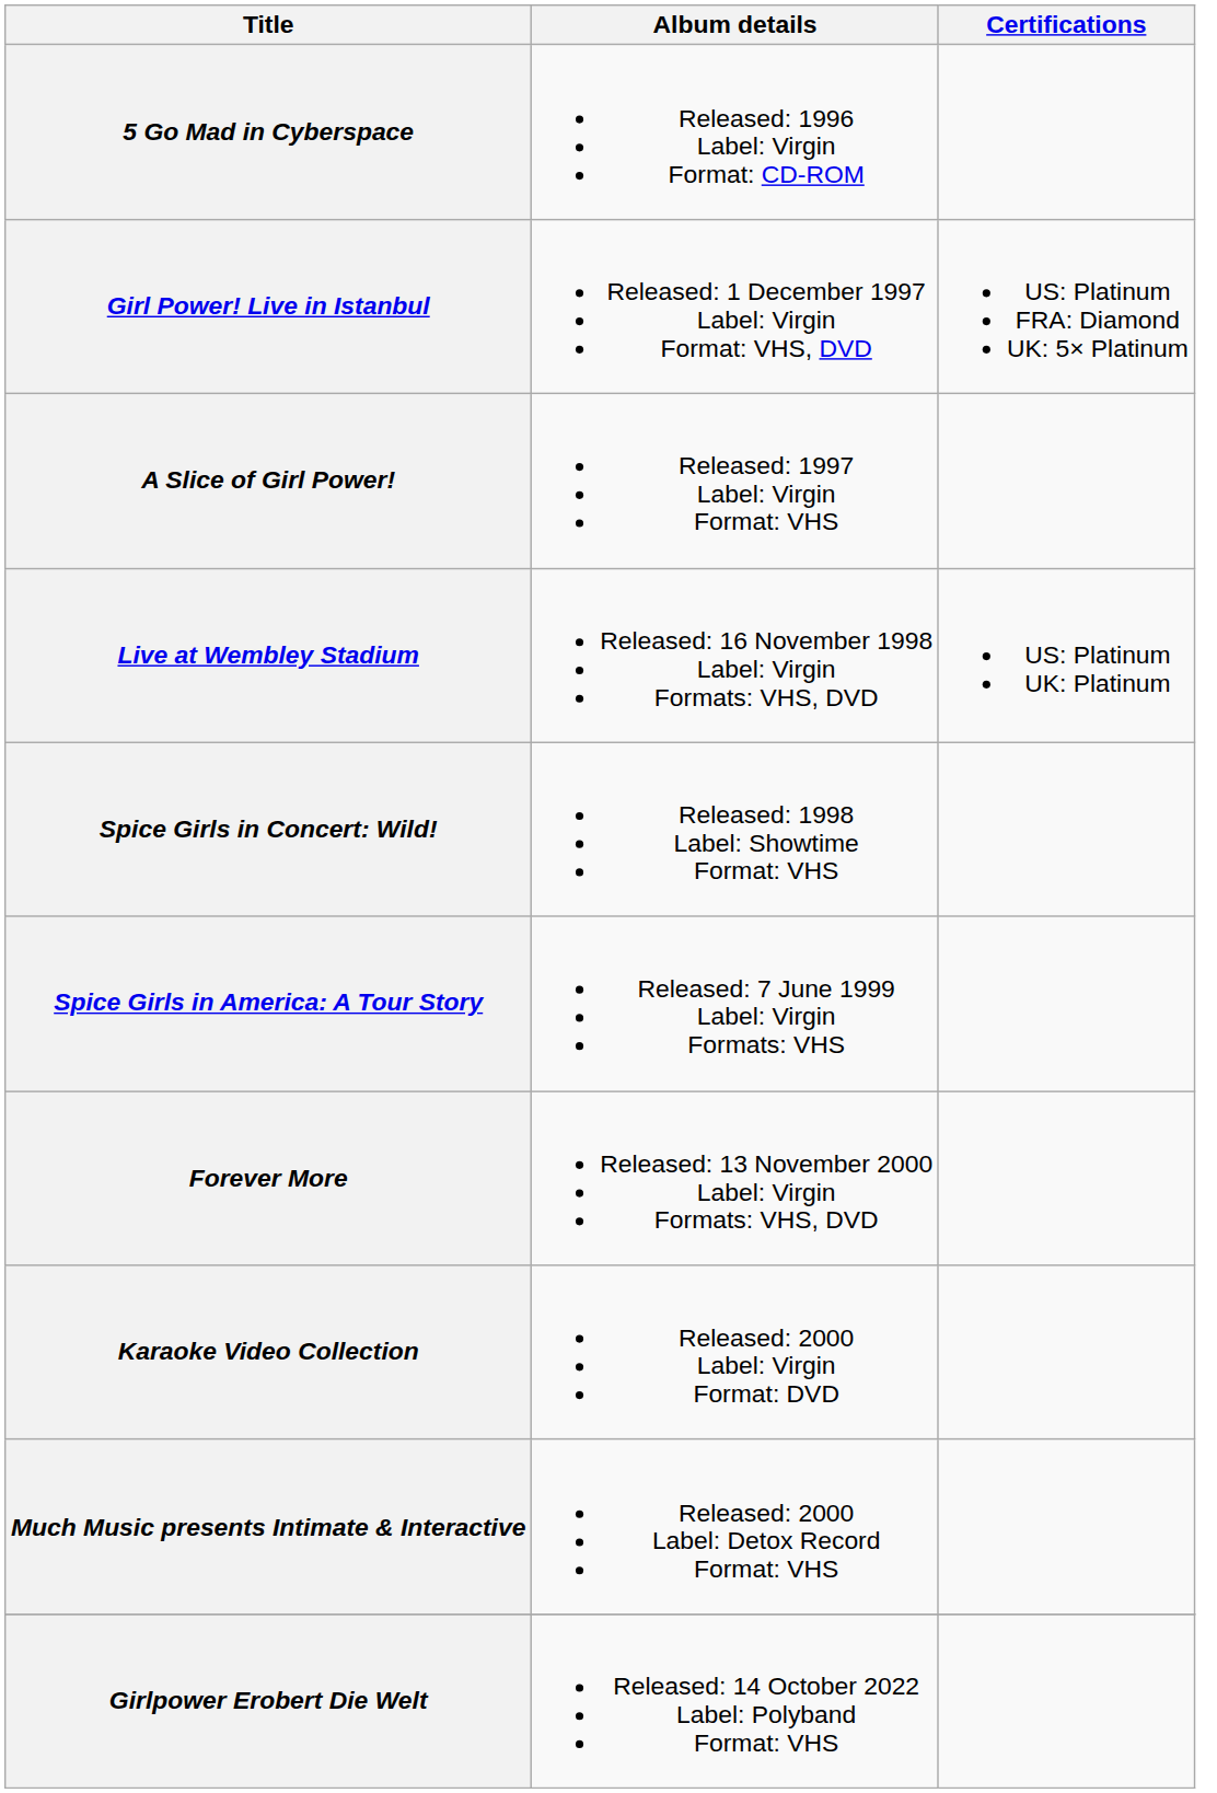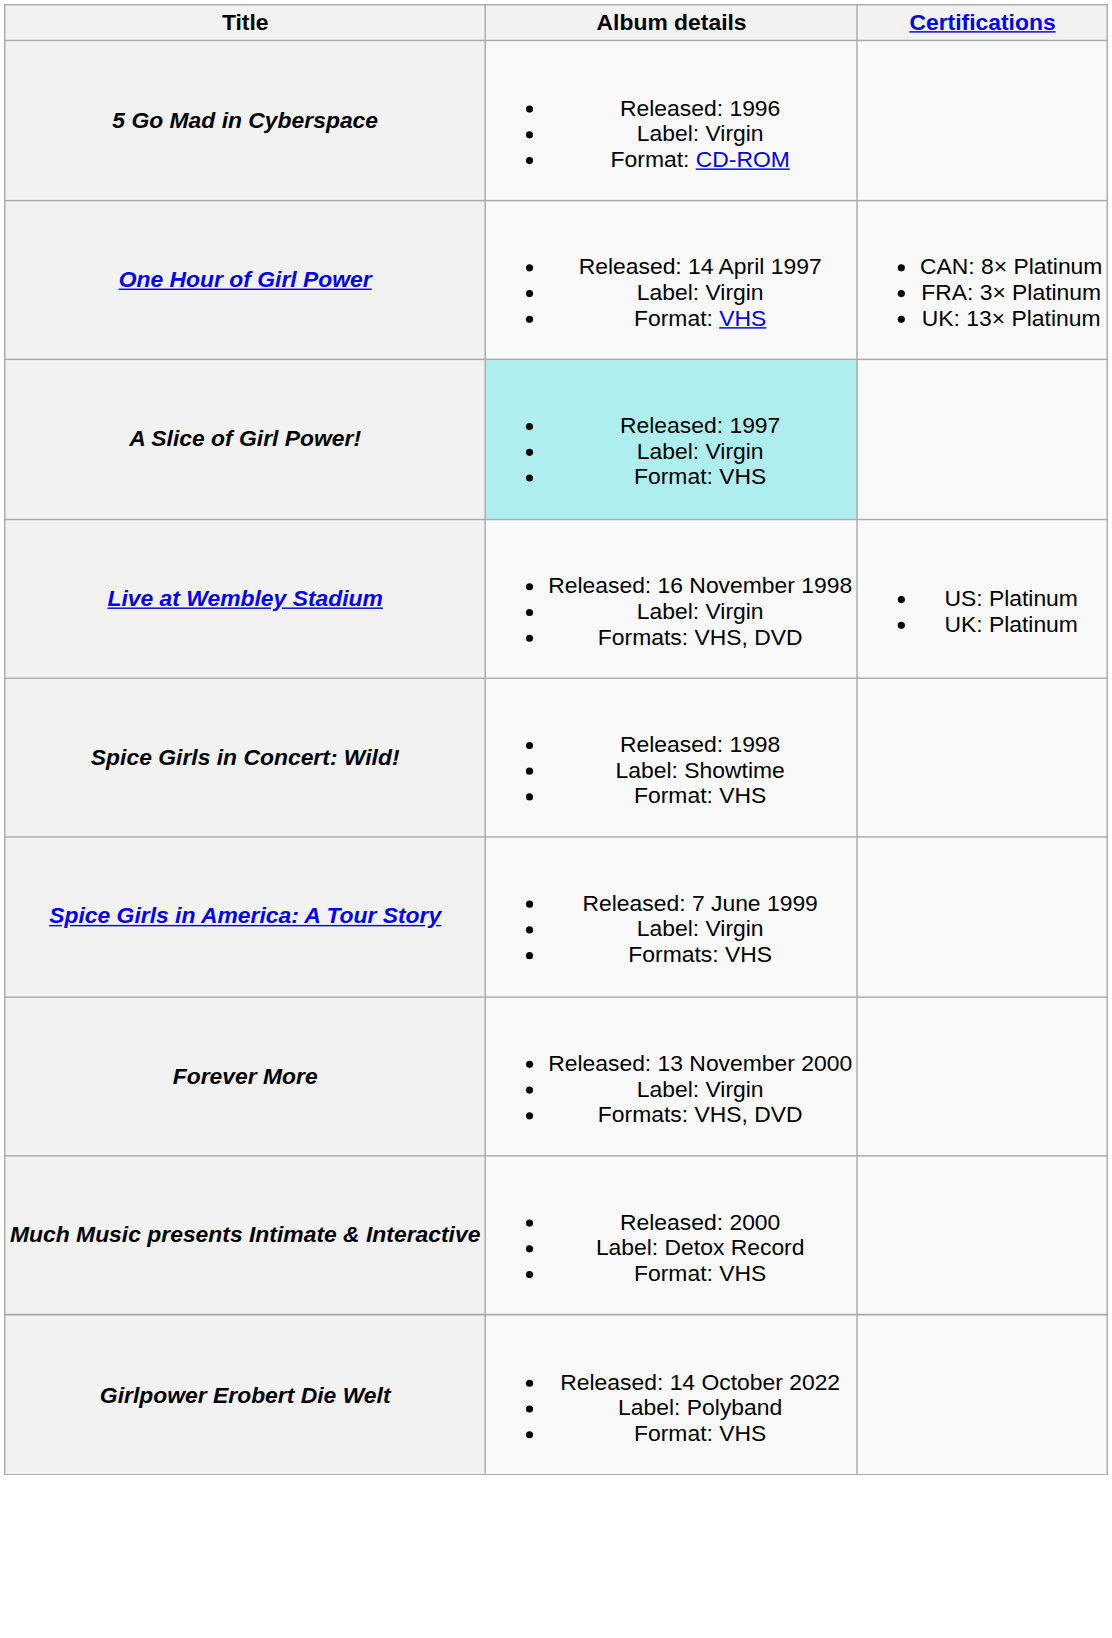+ row: One Hour of Girl Power | Released: 14 April 1997 Label: Virgin Format: VHS | CAN: 8× Platinum FRA: 3× Platinum UK: 13× Platinum
- row: Girl Power! Live in Istanbul | Released: 1 December 1997 Label: Virgin Format: VHS, DVD | US: Platinum FRA: Diamond UK: 5× Platinum
A Slice of Girl Power! | Album details: no background -> paleturquoise background
- row: Karaoke Video Collection | Released: 2000 Label: Virgin Format: DVD
